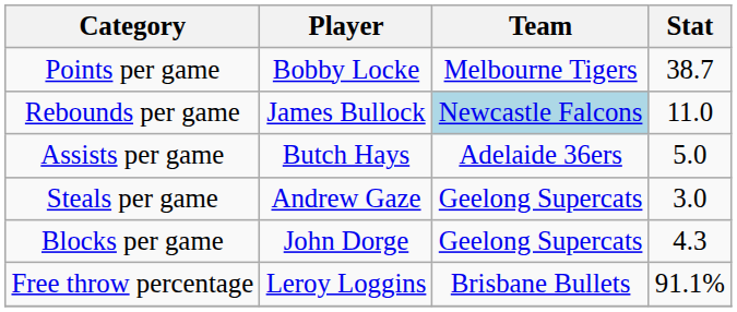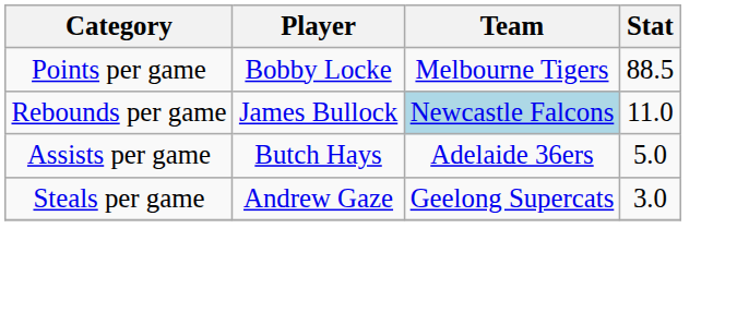Points per game | Stat: 38.7 -> 88.5
- row: Blocks per game | John Dorge | Geelong Supercats | 4.3
- row: Free throw percentage | Leroy Loggins | Brisbane Bullets | 91.1%
